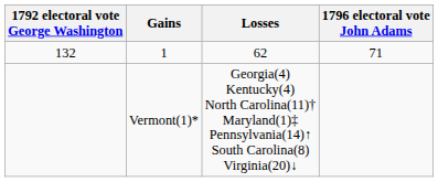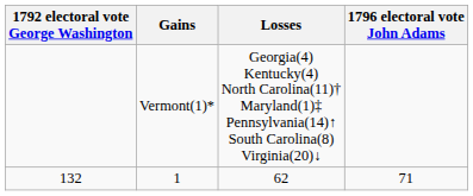rows swapped: 1 <-> Vermont(1)*
